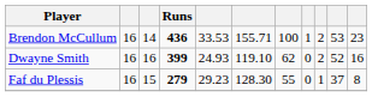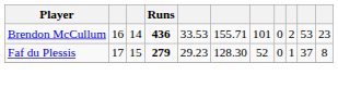Brendon McCullum | column 7: 100 -> 101
Brendon McCullum | column 8: 1 -> 0
- row: Dwayne Smith | 16 | 16 | 399 | 24.93 | 119.10 | 62 | 0 | 2 | 52 | 16
Faf du Plessis | column 2: 16 -> 17
Faf du Plessis | column 7: 55 -> 52
